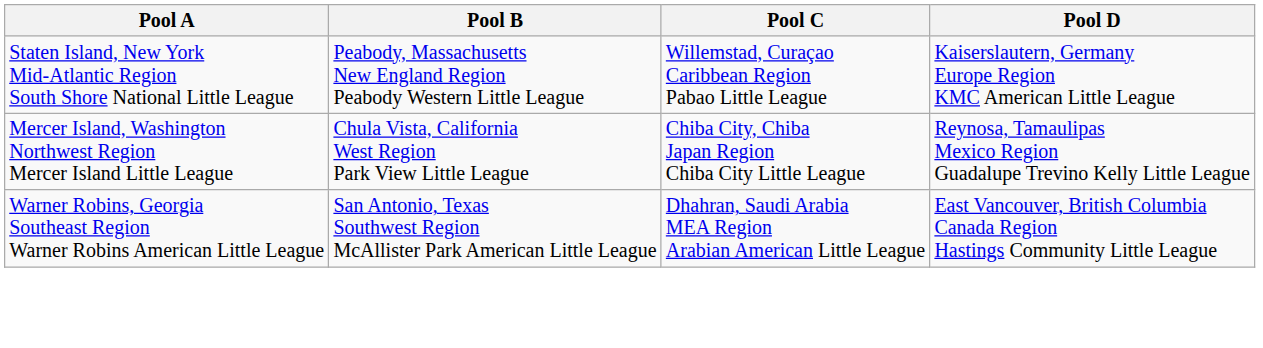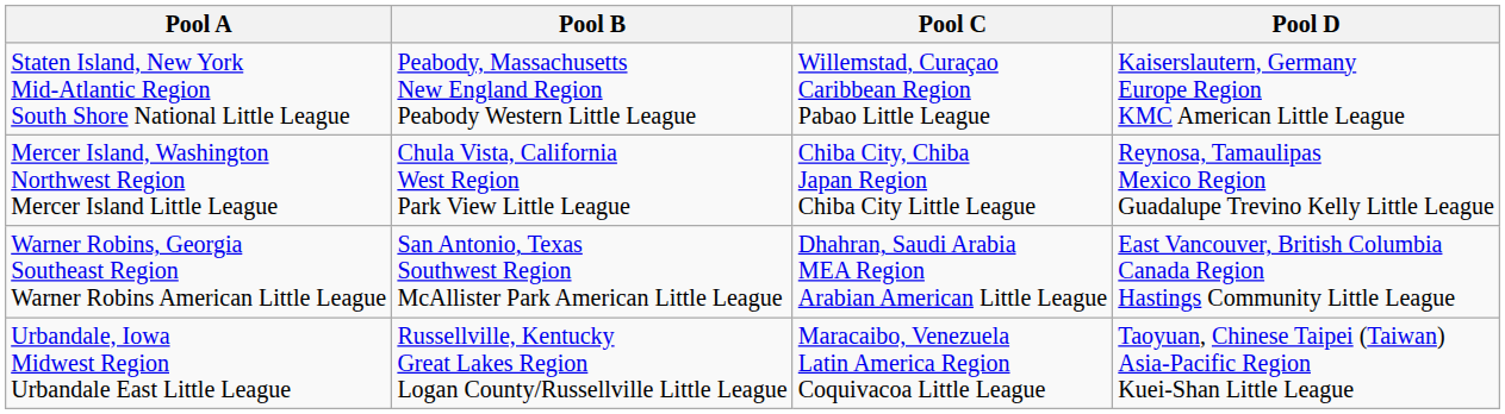+ row: Urbandale, Iowa Midwest Region Urbandale East Little League | Russellville, Kentucky Great Lakes Region Logan County/Russellville Little League | Maracaibo, Venezuela Latin America Region Coquivacoa Little League | Taoyuan, Chinese Taipei (Taiwan) Asia-Pacific Region Kuei-Shan Little League
